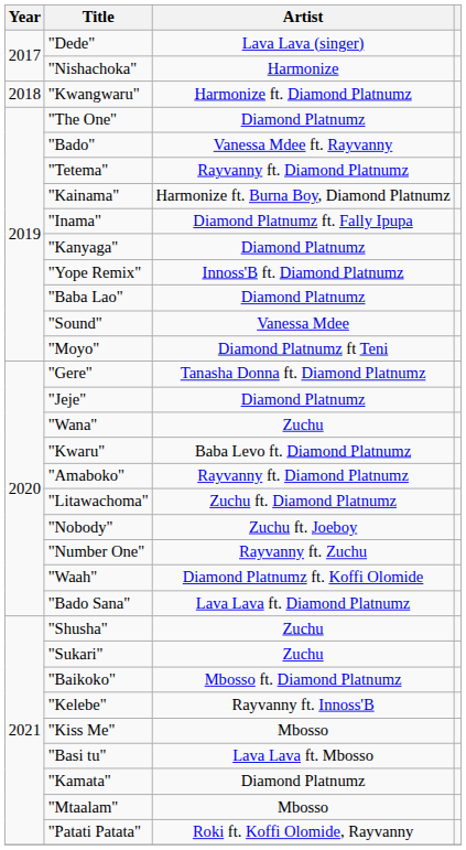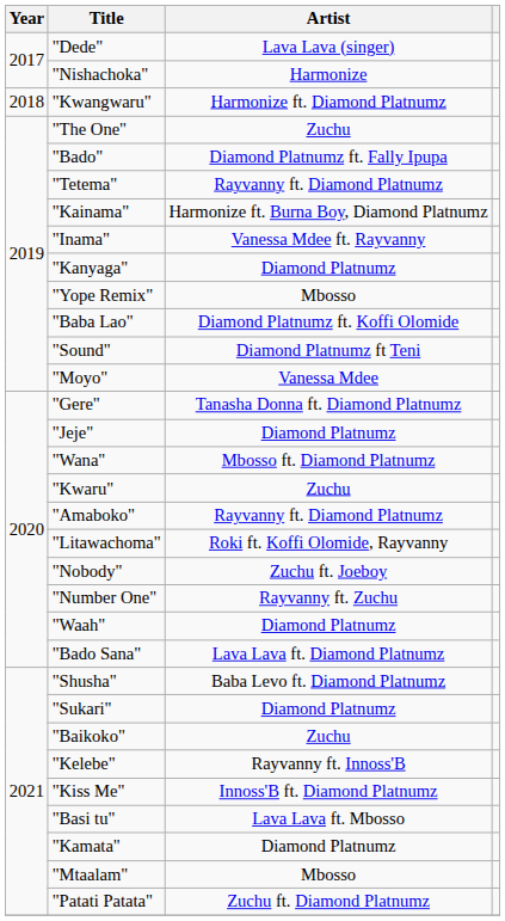"The One" | Artist: Diamond Platnumz -> Zuchu
"Bado" | Artist: Vanessa Mdee ft. Rayvanny -> Diamond Platnumz ft. Fally Ipupa
"Inama" | Artist: Diamond Platnumz ft. Fally Ipupa -> Vanessa Mdee ft. Rayvanny
"Yope Remix" | Artist: Innoss'B ft. Diamond Platnumz -> Mbosso
"Baba Lao" | Artist: Diamond Platnumz -> Diamond Platnumz ft. Koffi Olomide
"Sound" | Artist: Vanessa Mdee -> Diamond Platnumz ft Teni
"Moyo" | Artist: Diamond Platnumz ft Teni -> Vanessa Mdee
"Wana" | Artist: Zuchu -> Mbosso ft. Diamond Platnumz
"Kwaru" | Artist: Baba Levo ft. Diamond Platnumz -> Zuchu
"Litawachoma" | Artist: Zuchu ft. Diamond Platnumz -> Roki ft. Koffi Olomide, Rayvanny
"Waah" | Artist: Diamond Platnumz ft. Koffi Olomide -> Diamond Platnumz
"Shusha" | Artist: Zuchu -> Baba Levo ft. Diamond Platnumz
"Sukari" | Artist: Zuchu -> Diamond Platnumz
"Baikoko" | Artist: Mbosso ft. Diamond Platnumz -> Zuchu
"Kiss Me" | Artist: Mbosso -> Innoss'B ft. Diamond Platnumz
"Patati Patata" | Artist: Roki ft. Koffi Olomide, Rayvanny -> Zuchu ft. Diamond Platnumz
